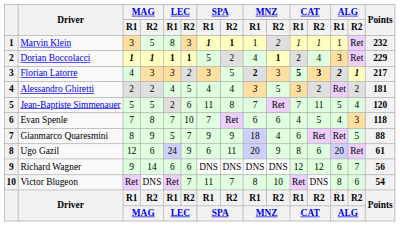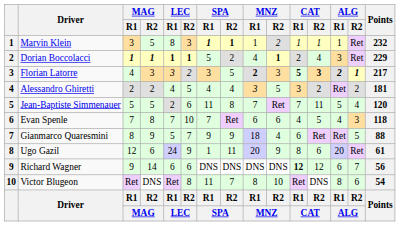Ugo Gazil | SPA / R1: 6 -> 1
Richard Wagner | CAT / R1: normal -> bold
Victor Blugeon | LEC / R2: 7 -> 8
